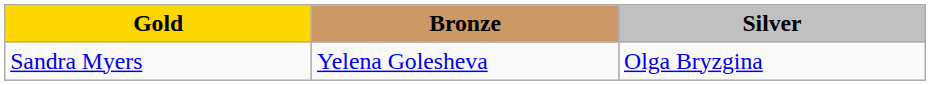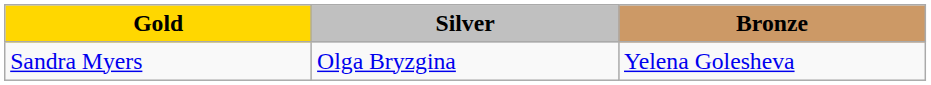columns swapped: Silver <-> Bronze
